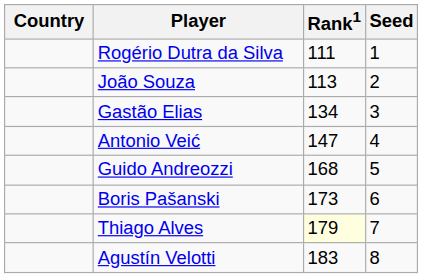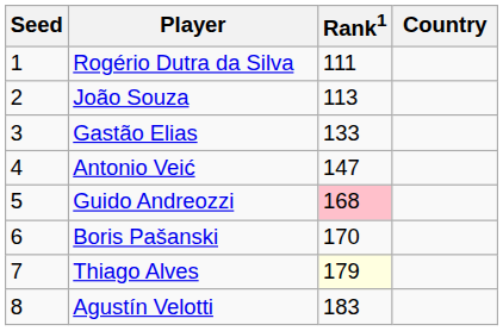columns swapped: Country <-> Seed
Gastão Elias | Rank1: 134 -> 133
Guido Andreozzi | Rank1: no background -> pink background
Boris Pašanski | Rank1: 173 -> 170
